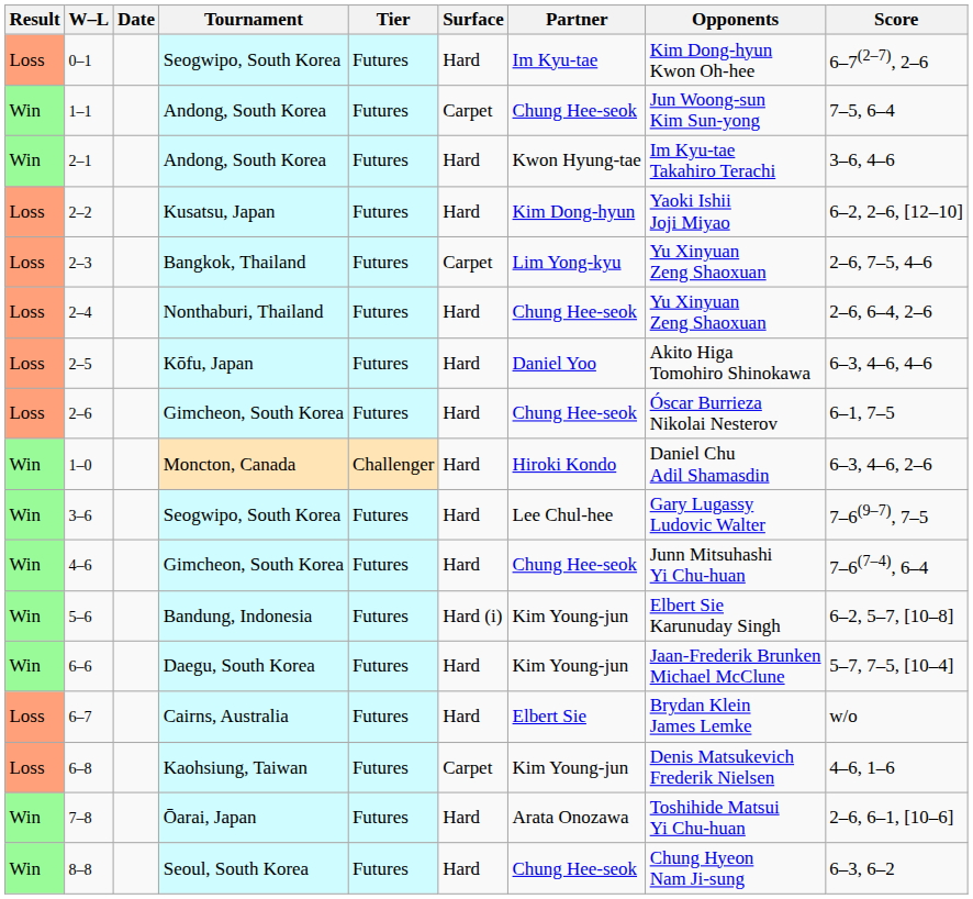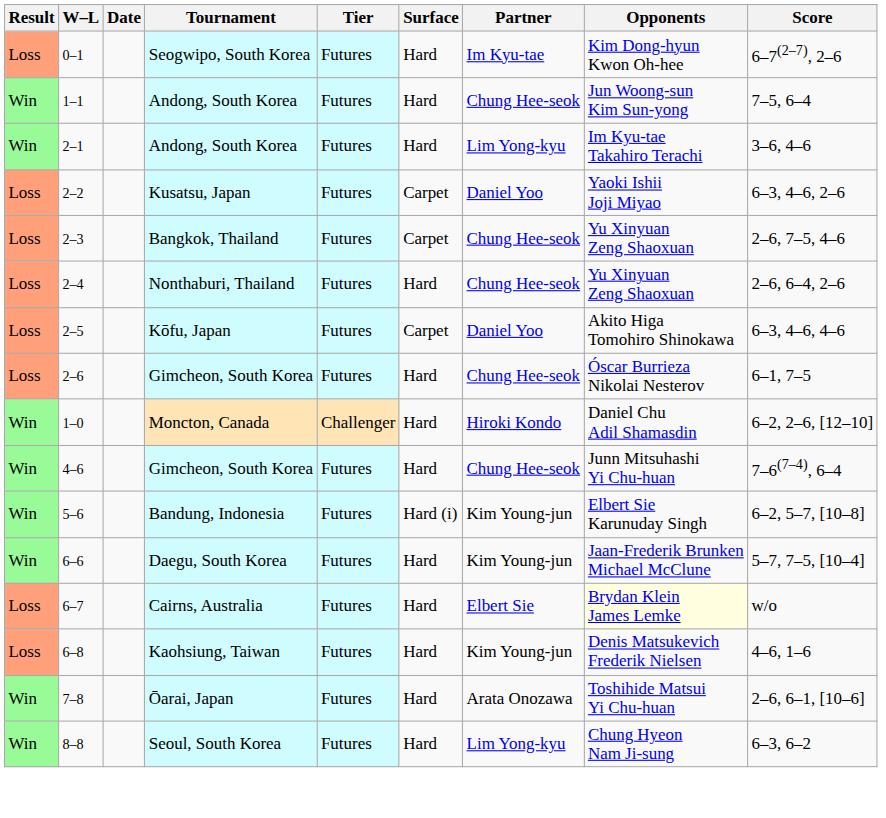1–1 | Surface: Carpet -> Hard
2–1 | Partner: Kwon Hyung-tae -> Lim Yong-kyu
2–2 | Surface: Hard -> Carpet
2–2 | Partner: Kim Dong-hyun -> Daniel Yoo
2–2 | Score: 6–2, 2–6, [12–10] -> 6–3, 4–6, 2–6
2–3 | Partner: Lim Yong-kyu -> Chung Hee-seok
2–5 | Surface: Hard -> Carpet
1–0 | Score: 6–3, 4–6, 2–6 -> 6–2, 2–6, [12–10]
- row: Win | 3–6 | Seogwipo, South Korea | Futures | Hard | Lee Chul-hee | Gary Lugassy Ludovic Walter | 7–6(9–7), 7–5
6–7 | Opponents: no background -> lightyellow background
6–8 | Surface: Carpet -> Hard
8–8 | Partner: Chung Hee-seok -> Lim Yong-kyu
